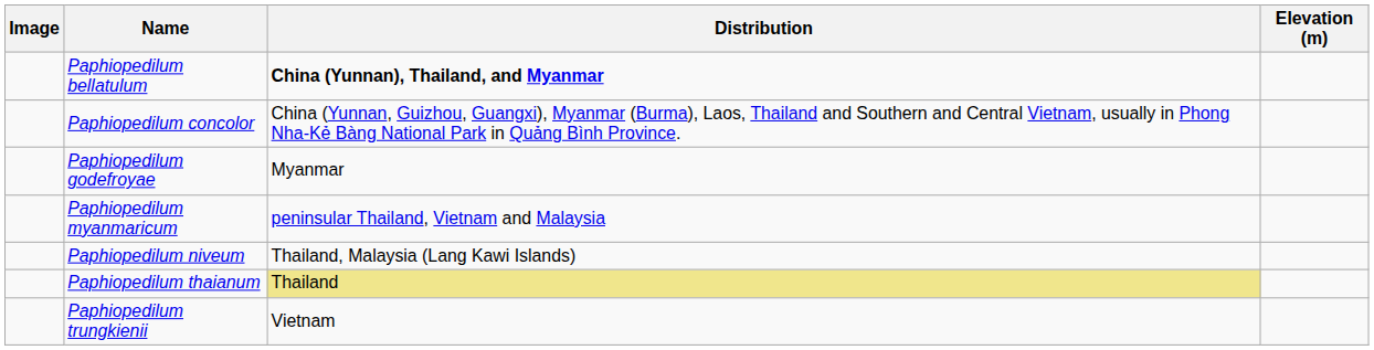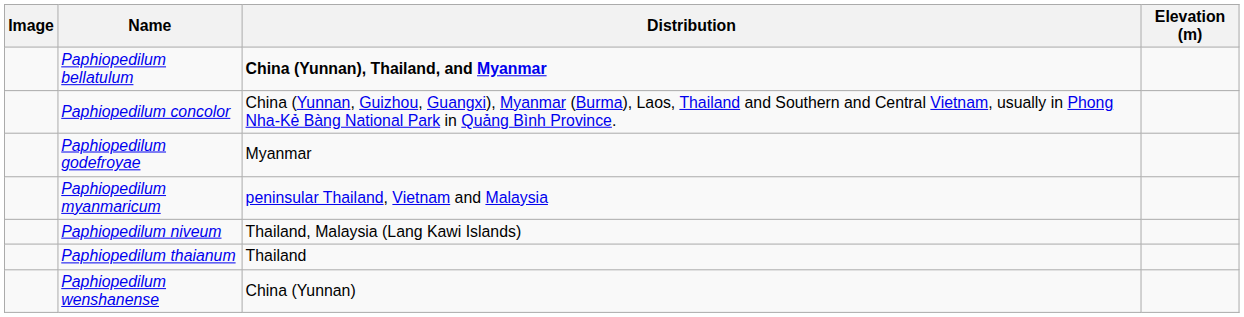Paphiopedilum thaianum | Distribution: khaki background -> no background
- row: Paphiopedilum trungkienii | Vietnam
+ row: Paphiopedilum wenshanense | China (Yunnan)
